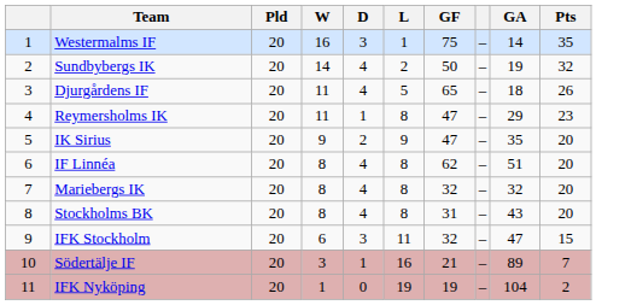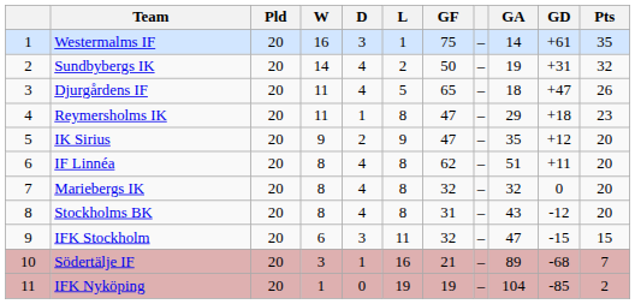+ column: GD | +61 | +31 | +47 | +18 | +12 | +11 | 0 | -12 | -15 | -68 | -85
